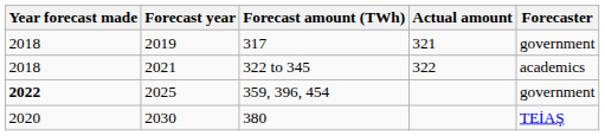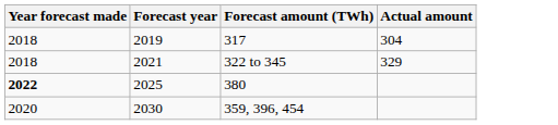- column: Forecaster | government | academics | government | TEİAŞ
2019 | Actual amount: 321 -> 304
2021 | Actual amount: 322 -> 329
2025 | Forecast amount (TWh): 359, 396, 454 -> 380
2030 | Forecast amount (TWh): 380 -> 359, 396, 454
